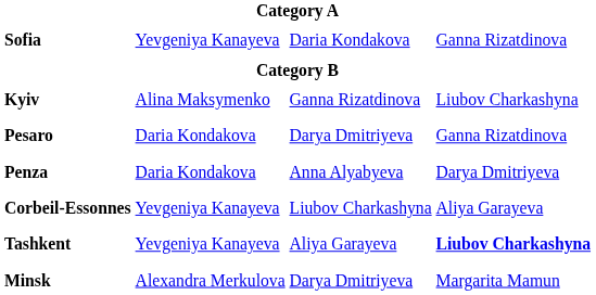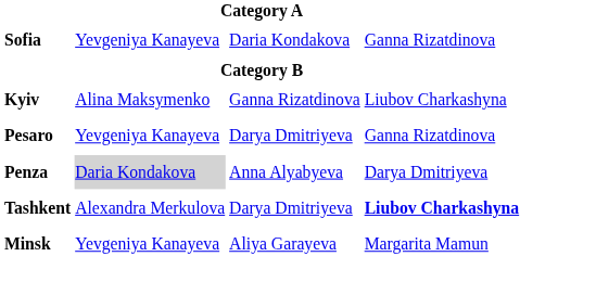Pesaro | column 2: Daria Kondakova -> Yevgeniya Kanayeva
Penza | column 2: no background -> lightgrey background
- row: Corbeil-Essonnes | Yevgeniya Kanayeva | Liubov Charkashyna | Aliya Garayeva
Tashkent | column 2: Yevgeniya Kanayeva -> Alexandra Merkulova
Tashkent | column 3: Aliya Garayeva -> Darya Dmitriyeva
Minsk | column 2: Alexandra Merkulova -> Yevgeniya Kanayeva
Minsk | column 3: Darya Dmitriyeva -> Aliya Garayeva
